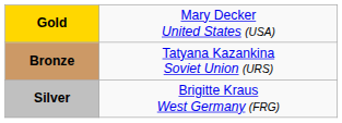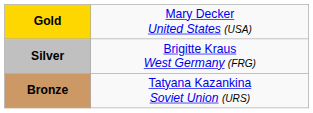rows swapped: Silver <-> Bronze
